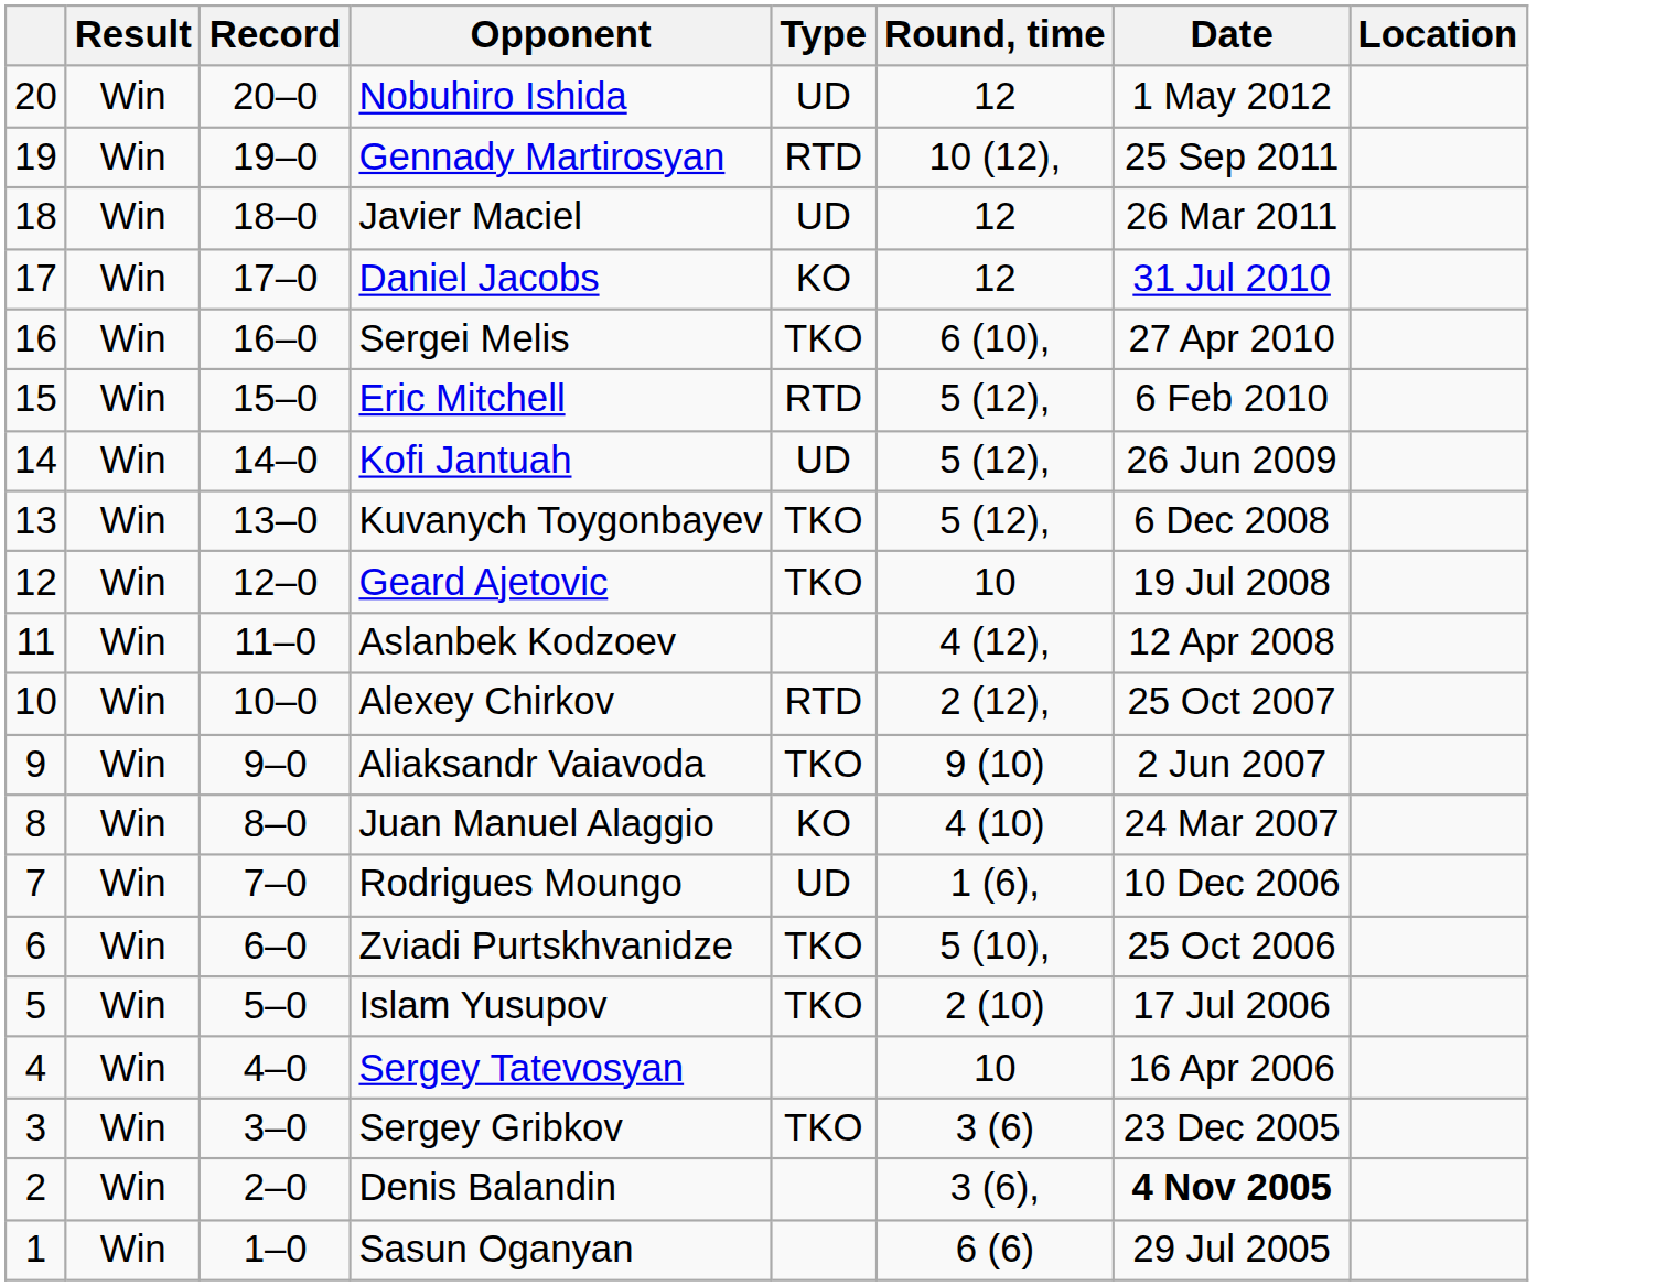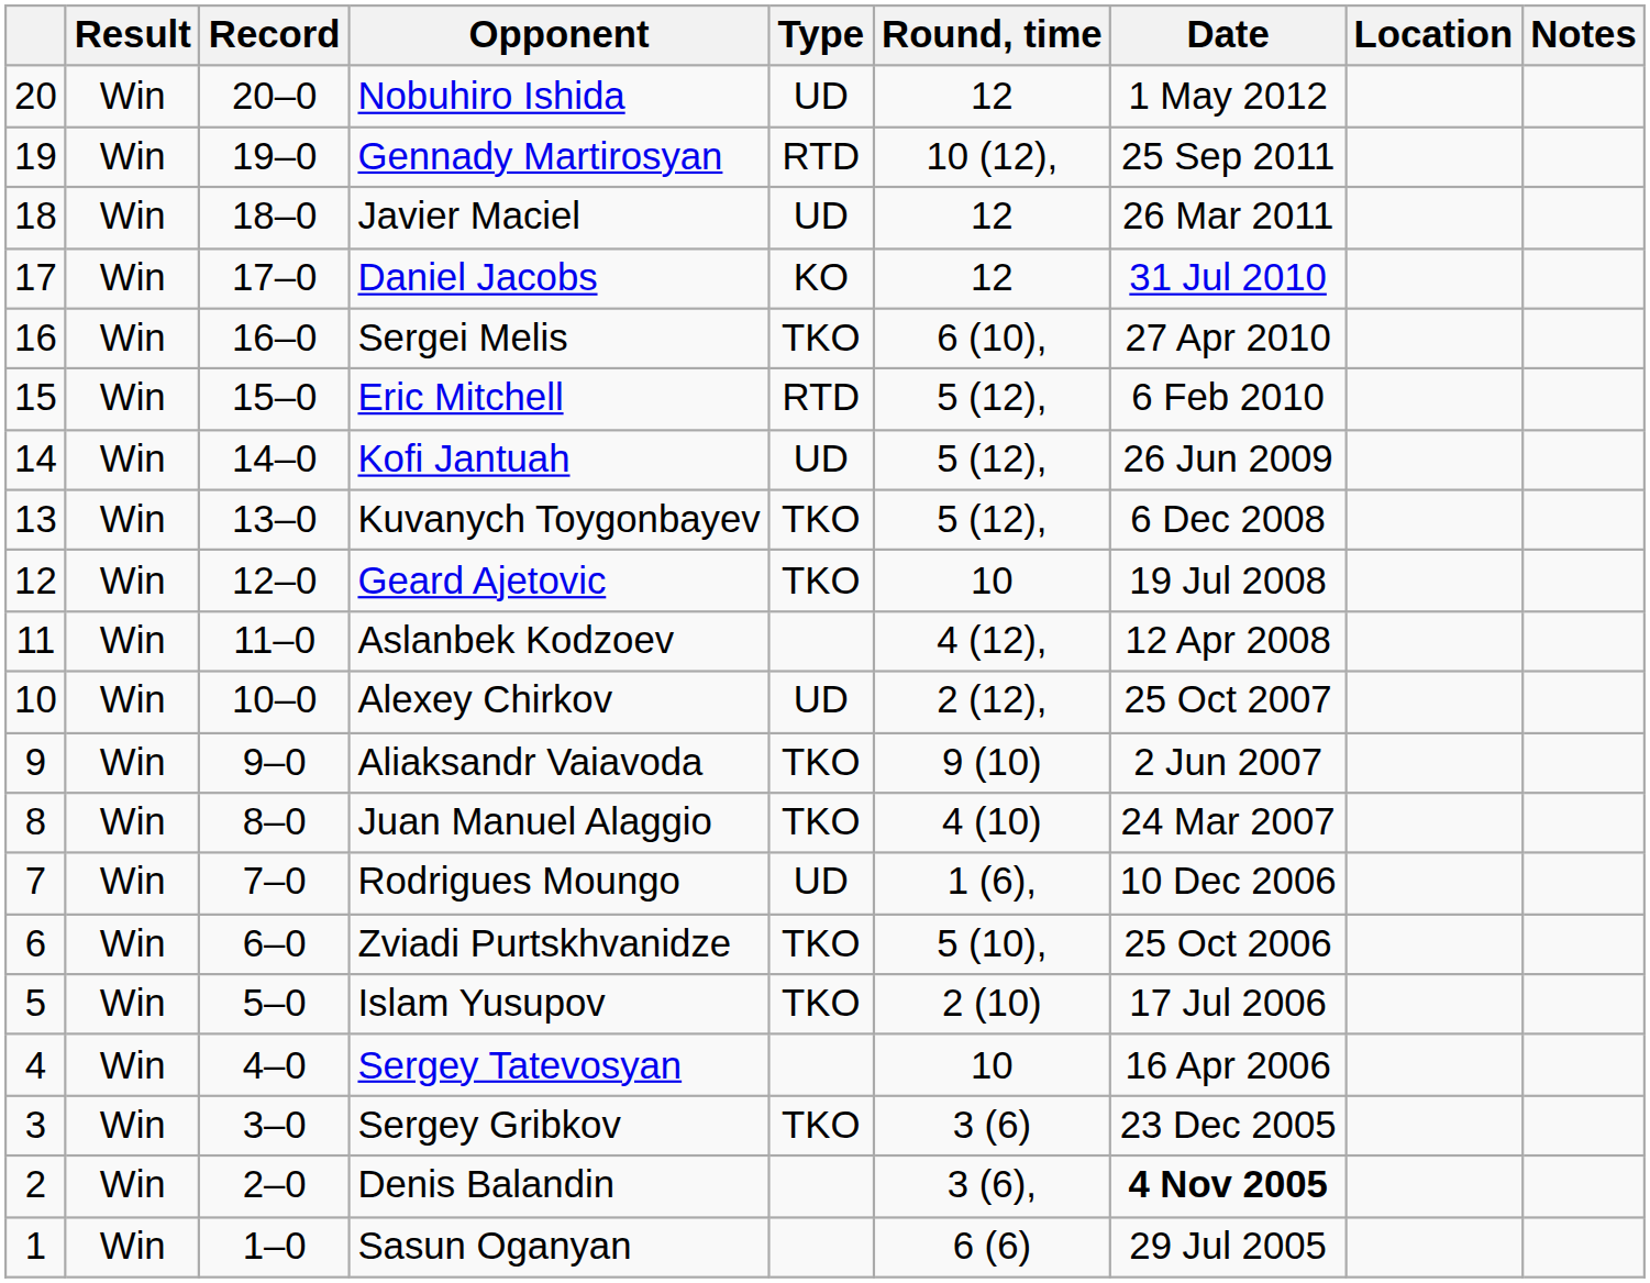+ column: Notes
Alexey Chirkov | Type: RTD -> UD
Juan Manuel Alaggio | Type: KO -> TKO
